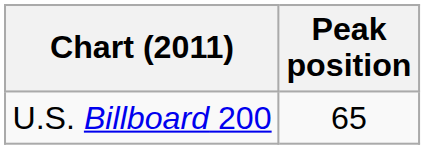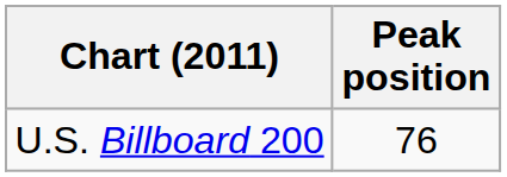U.S. Billboard 200 | Peak position: 65 -> 76
